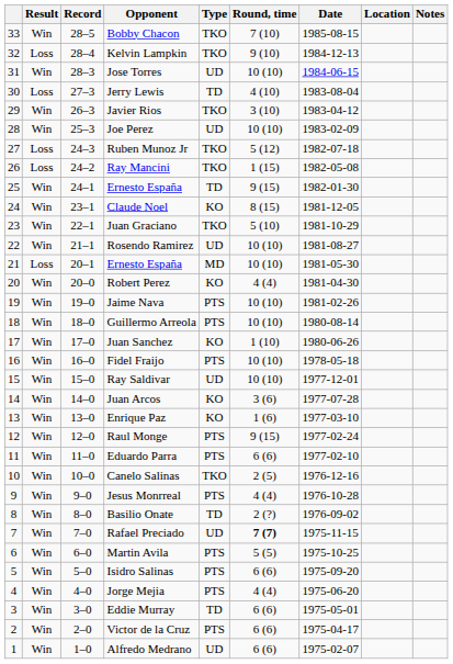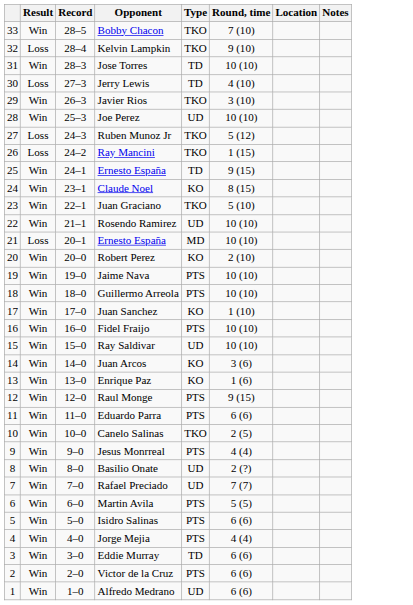- column: Date | 1985-08-15 | 1984-12-13 | 1984-06-15 | 1983-08-04 | 1983-04-12 | 1983-02-09 | 1982-07-18 | 1982-05-08 | 1982-01-30 | 1981-12-05 | 1981-10-29 | 1981-08-27 | 1981-05-30 | 1981-04-30 | 1981-02-26 | 1980-08-14 | 1980-06-26 | 1978-05-18 | 1977-12-01 | 1977-07-28 | 1977-03-10 | 1977-02-24 | 1977-02-10 | 1976-12-16 | 1976-10-28 | 1976-09-02 | 1975-11-15 | 1975-10-25 | 1975-09-20 | 1975-06-20 | 1975-05-01 | 1975-04-17 | 1975-02-07
Jose Torres | Type: UD -> TD
Robert Perez | Round, time: 4 (4) -> 2 (10)
Basilio Onate | Type: TD -> UD
Rafael Preciado | Round, time: bold -> normal
